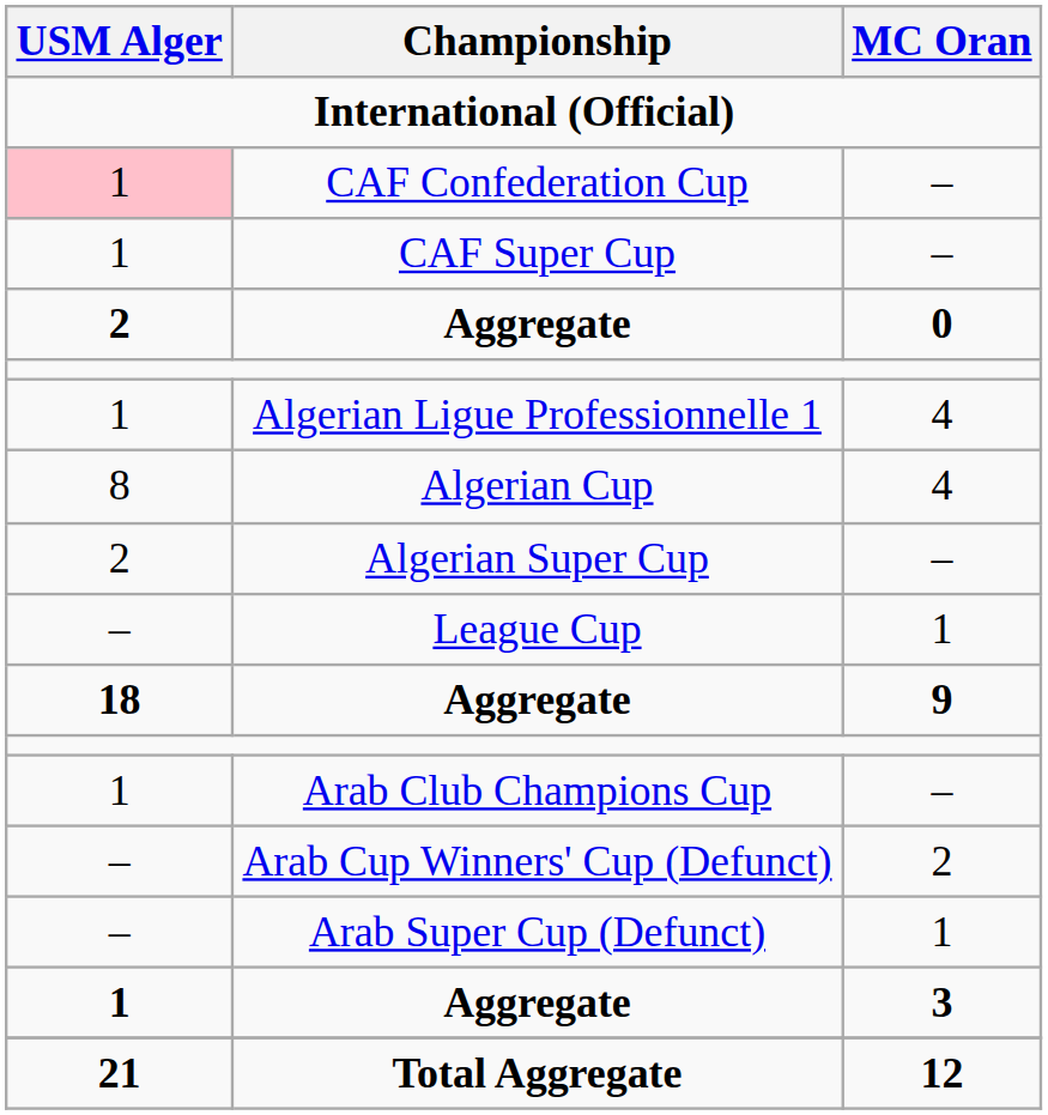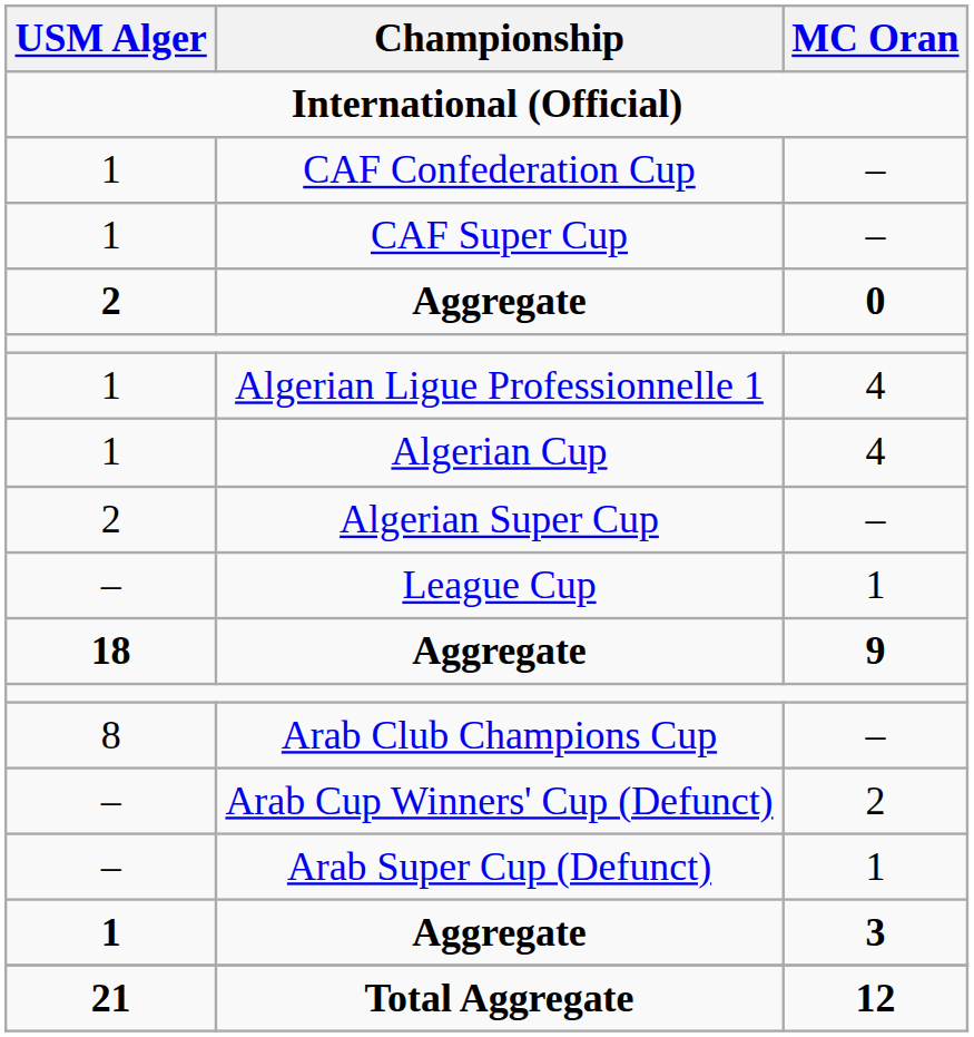CAF Confederation Cup | USM Alger: pink background -> no background
Algerian Cup | USM Alger: 8 -> 1
Arab Club Champions Cup | USM Alger: 1 -> 8
